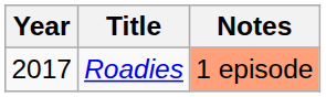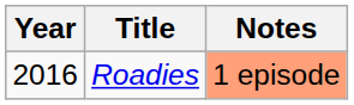Roadies | Year: 2017 -> 2016
